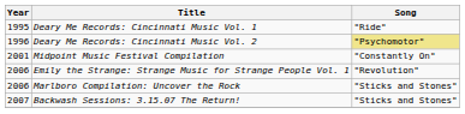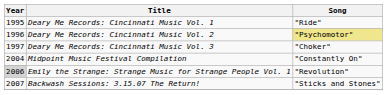+ row: 1997 | Deary Me Records: Cincinnati Music Vol. 3 | "Choker"
Midpoint Music Festival Compilation | Year: 2001 -> 2004
Emily the Strange: Strange Music for Strange People Vol. 1 | Year: no background -> lightgrey background
- row: 2006 | Marlboro Compilation: Uncover the Rock | "Sticks and Stones"
